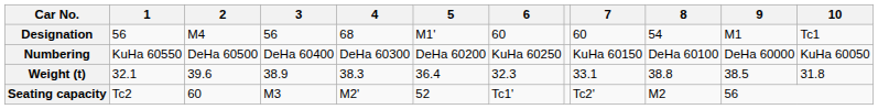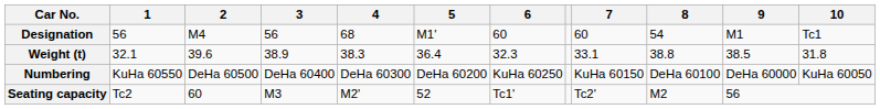rows swapped: Numbering <-> Weight (t)
